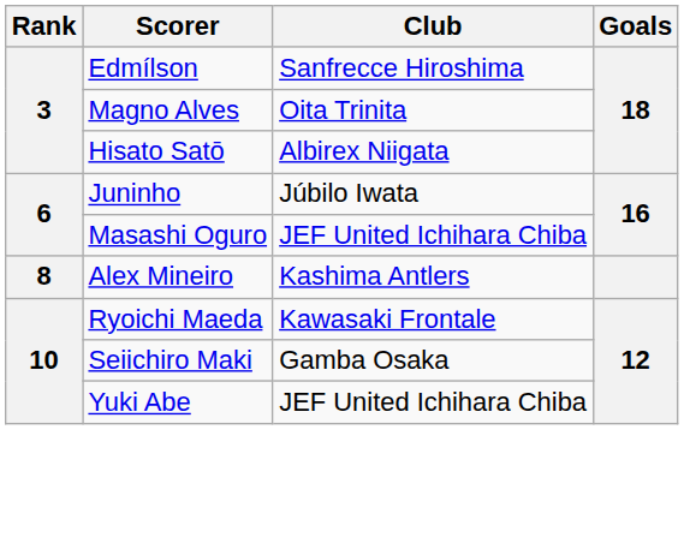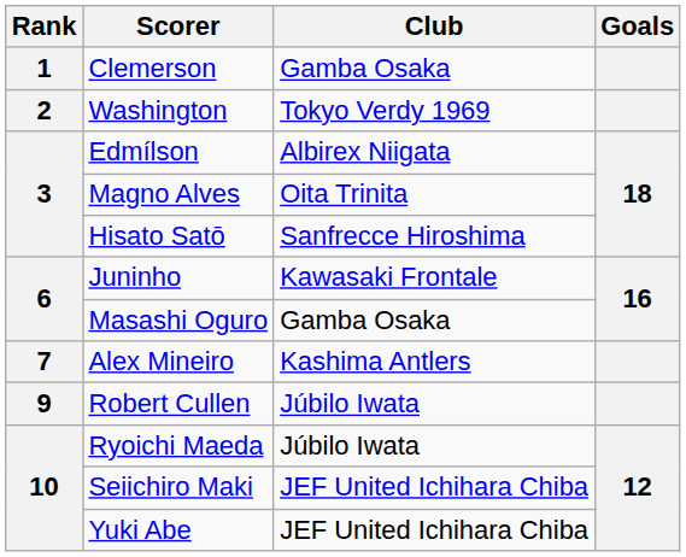+ row: 1 | Clemerson | Gamba Osaka
+ row: 2 | Washington | Tokyo Verdy 1969
Edmílson | Club: Sanfrecce Hiroshima -> Albirex Niigata
Hisato Satō | Club: Albirex Niigata -> Sanfrecce Hiroshima
Juninho | Club: Júbilo Iwata -> Kawasaki Frontale
Masashi Oguro | Club: JEF United Ichihara Chiba -> Gamba Osaka
Alex Mineiro | Rank: 8 -> 7
+ row: 9 | Robert Cullen | Júbilo Iwata
Ryoichi Maeda | Club: Kawasaki Frontale -> Júbilo Iwata
Seiichiro Maki | Club: Gamba Osaka -> JEF United Ichihara Chiba
